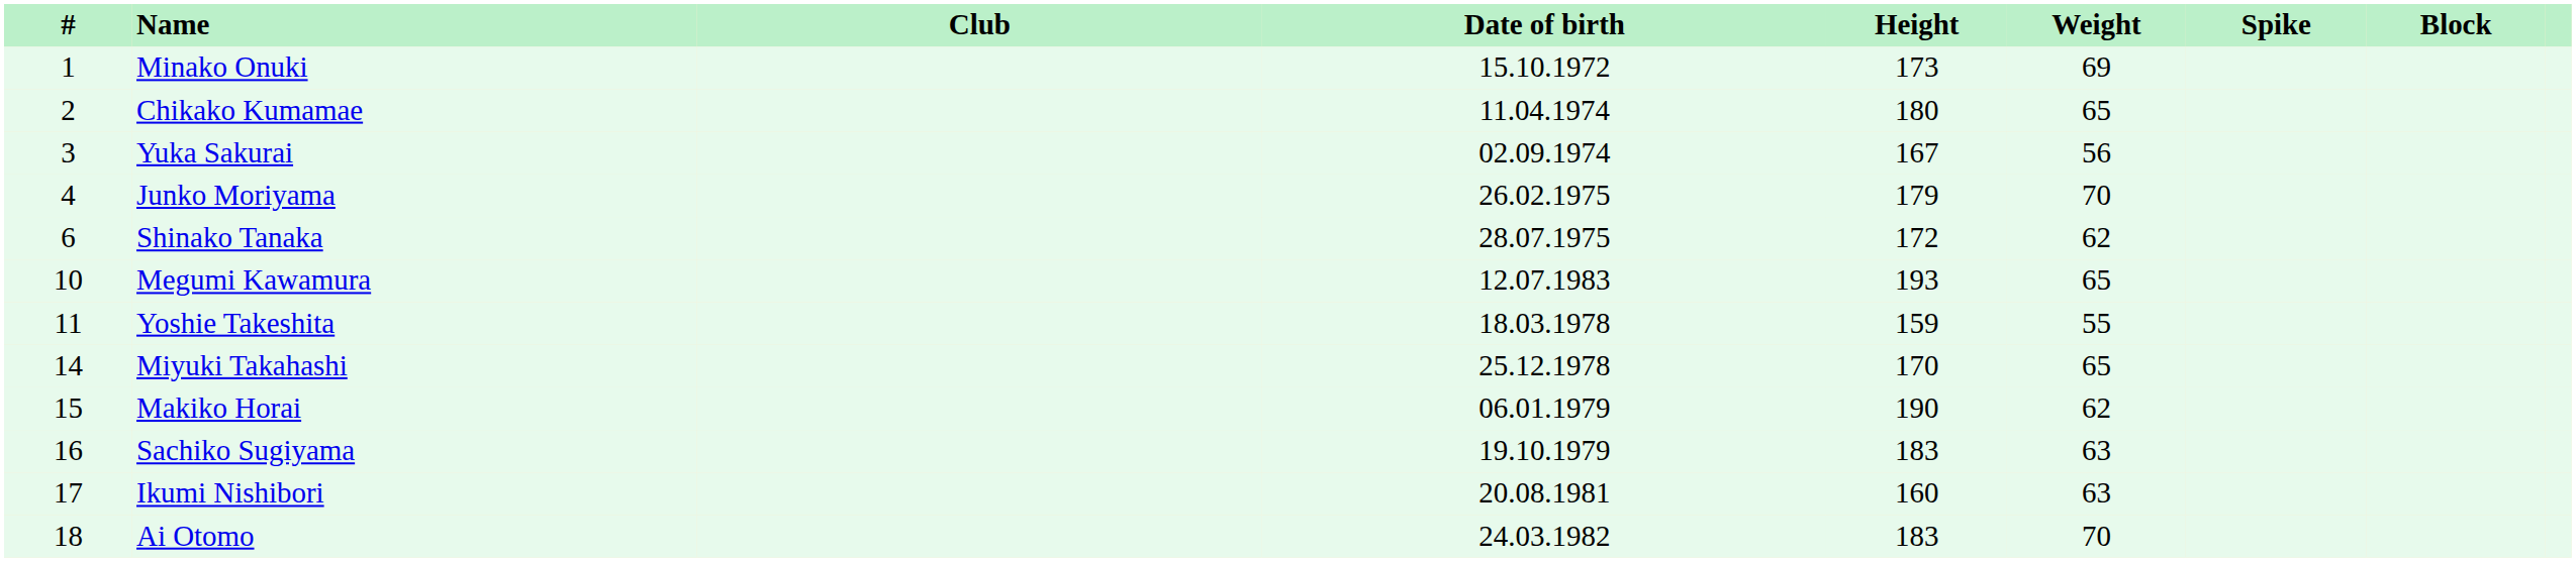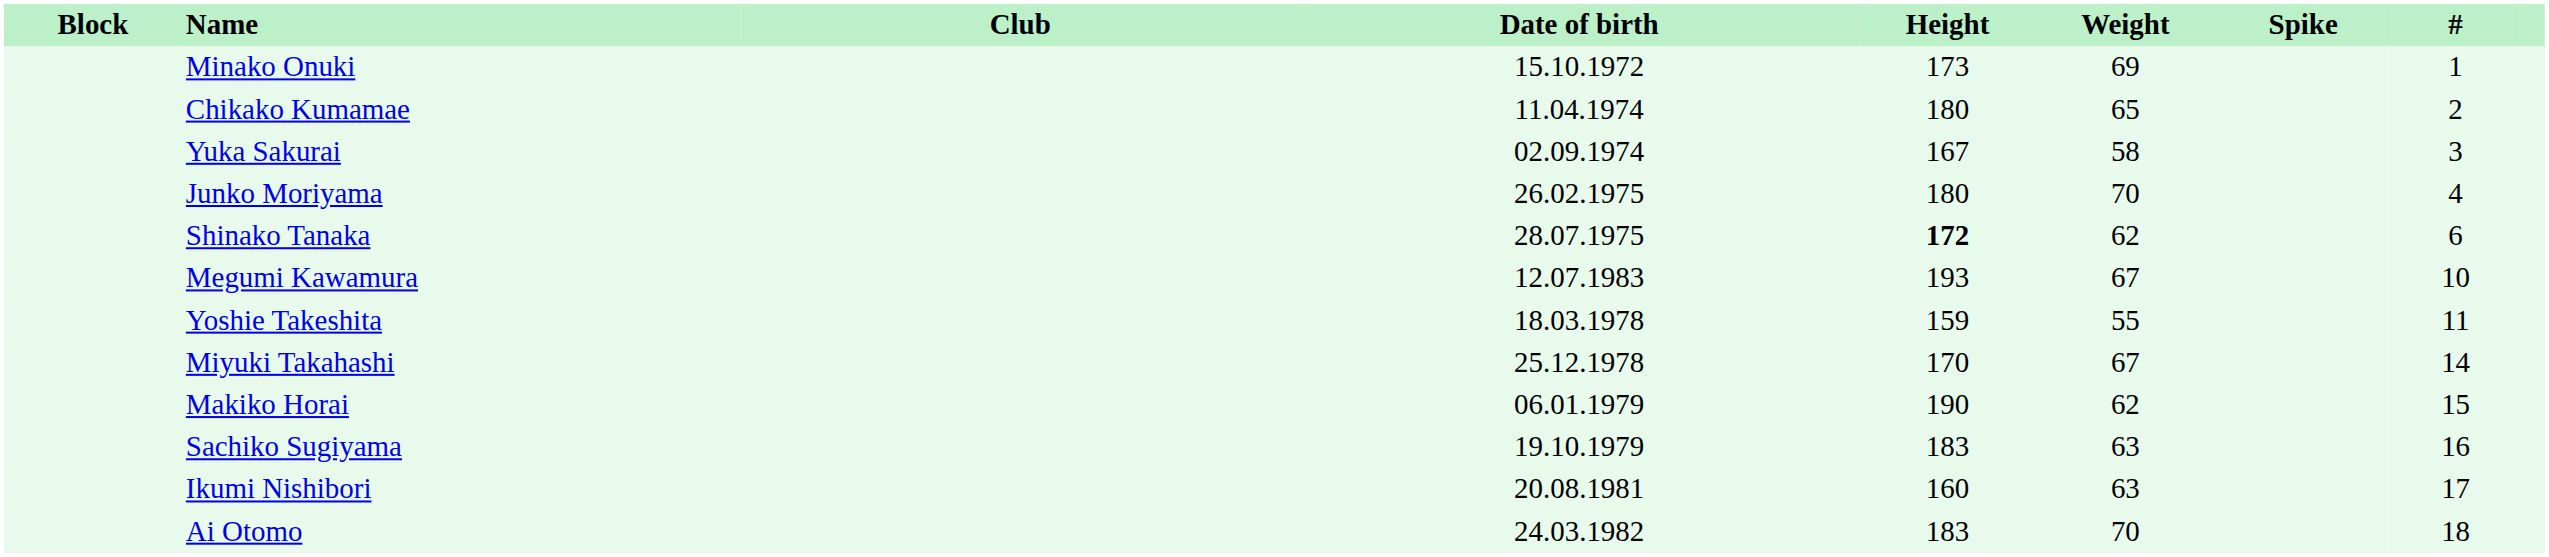columns swapped: # <-> Block
Yuka Sakurai | Weight: 56 -> 58
Junko Moriyama | Height: 179 -> 180
Shinako Tanaka | Height: normal -> bold
Megumi Kawamura | Weight: 65 -> 67
Miyuki Takahashi | Weight: 65 -> 67
